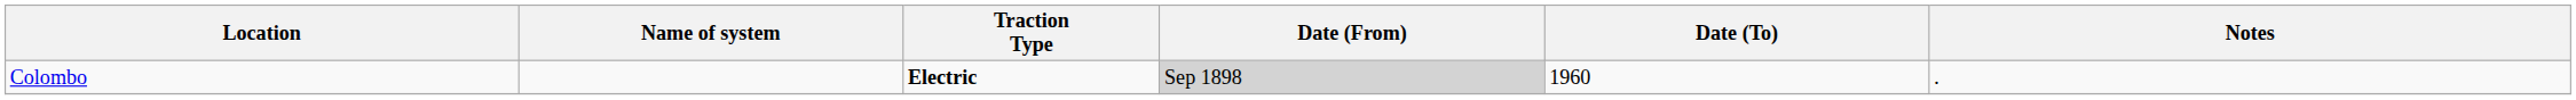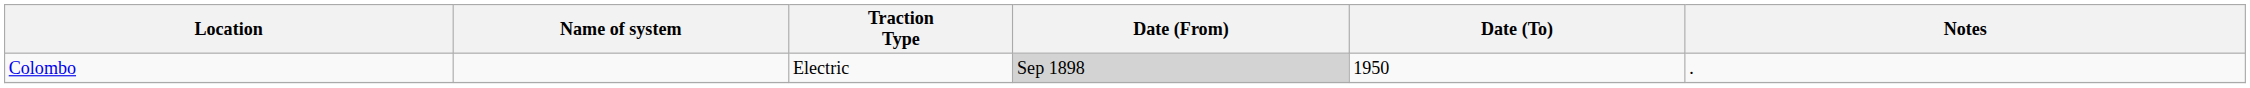Colombo | Traction Type: bold -> normal
Colombo | Date (To): 1960 -> 1950
